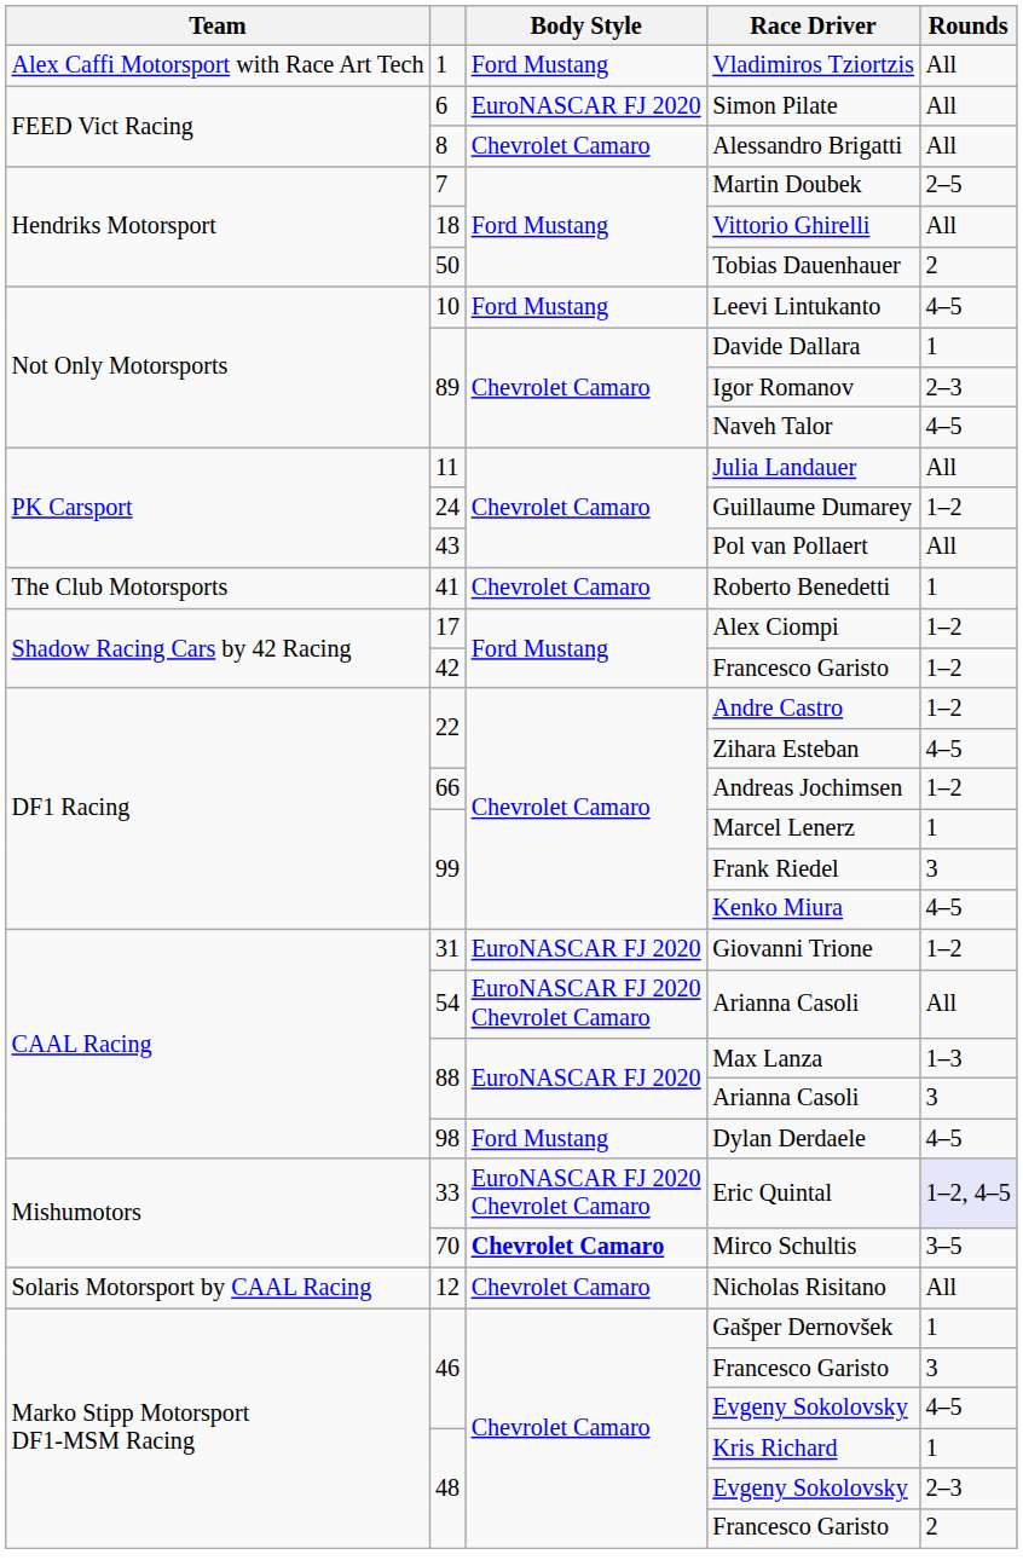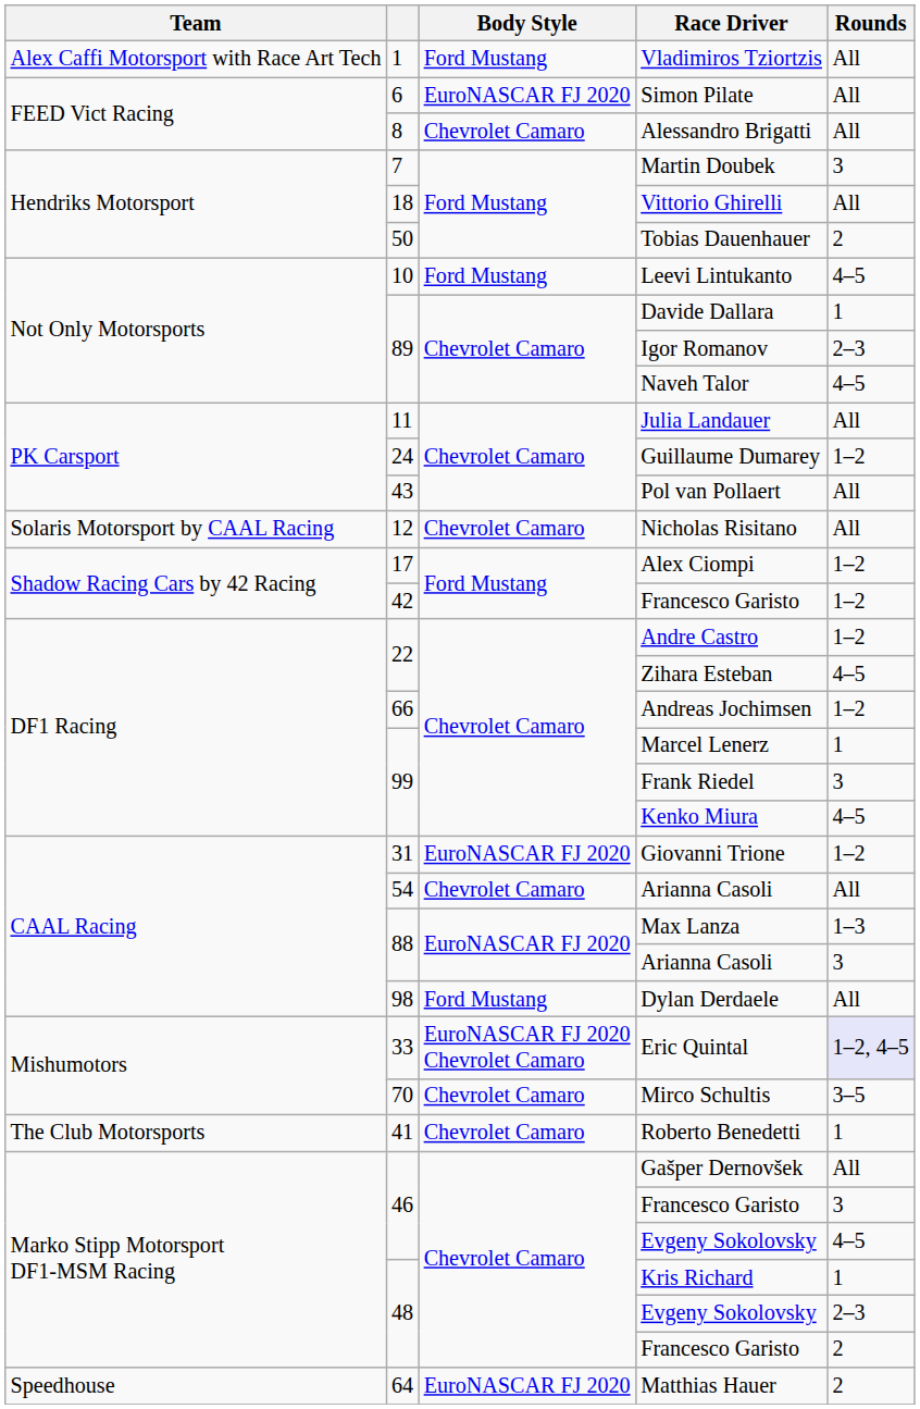Martin Doubek | Rounds: 2–5 -> 3
rows swapped: Nicholas Risitano <-> Roberto Benedetti
54 / Arianna Casoli | Body Style: EuroNASCAR FJ 2020 Chevrolet Camaro -> Chevrolet Camaro
Dylan Derdaele | Rounds: 4–5 -> All
Mirco Schultis | Body Style: bold -> normal
Gašper Dernovšek | Rounds: 1 -> All
+ row: Speedhouse | 64 | EuroNASCAR FJ 2020 | Matthias Hauer | 2
